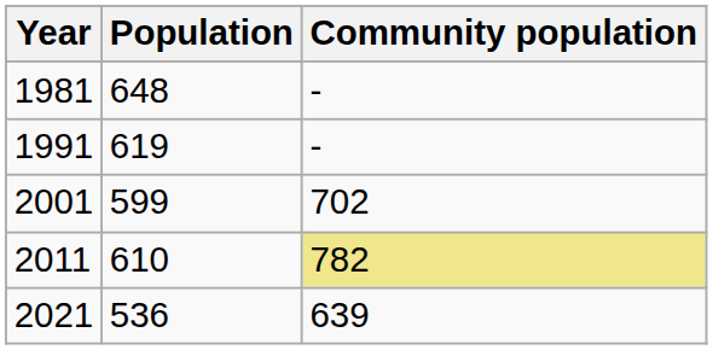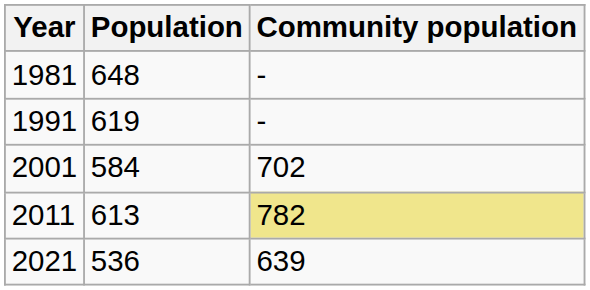2001 | Population: 599 -> 584
2011 | Population: 610 -> 613
